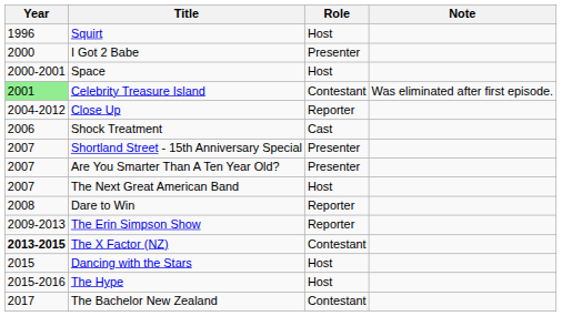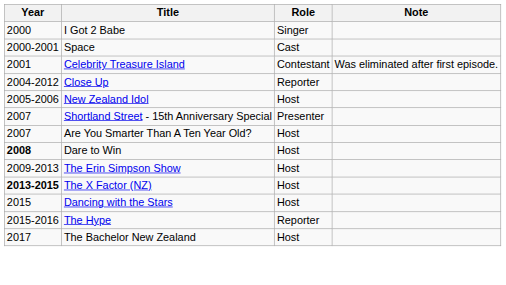- row: 1996 | Squirt | Host
I Got 2 Babe | Role: Presenter -> Singer
Space | Role: Host -> Cast
Celebrity Treasure Island | Year: lightgreen background -> no background
+ row: 2005-2006 | New Zealand Idol | Host
- row: 2006 | Shock Treatment | Cast
Are You Smarter Than A Ten Year Old? | Role: Presenter -> Host
- row: 2007 | The Next Great American Band | Host
Dare to Win | Year: normal -> bold
Dare to Win | Role: Reporter -> Host
The Erin Simpson Show | Role: Reporter -> Host
The X Factor (NZ) | Role: Contestant -> Host
The Hype | Role: Host -> Reporter
The Bachelor New Zealand | Role: Contestant -> Host
